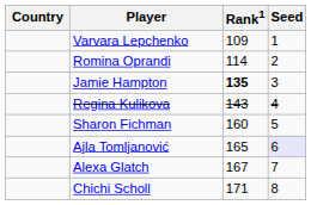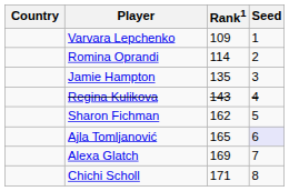Jamie Hampton | Rank1: bold -> normal
Sharon Fichman | Rank1: 160 -> 162
Alexa Glatch | Rank1: 167 -> 169
